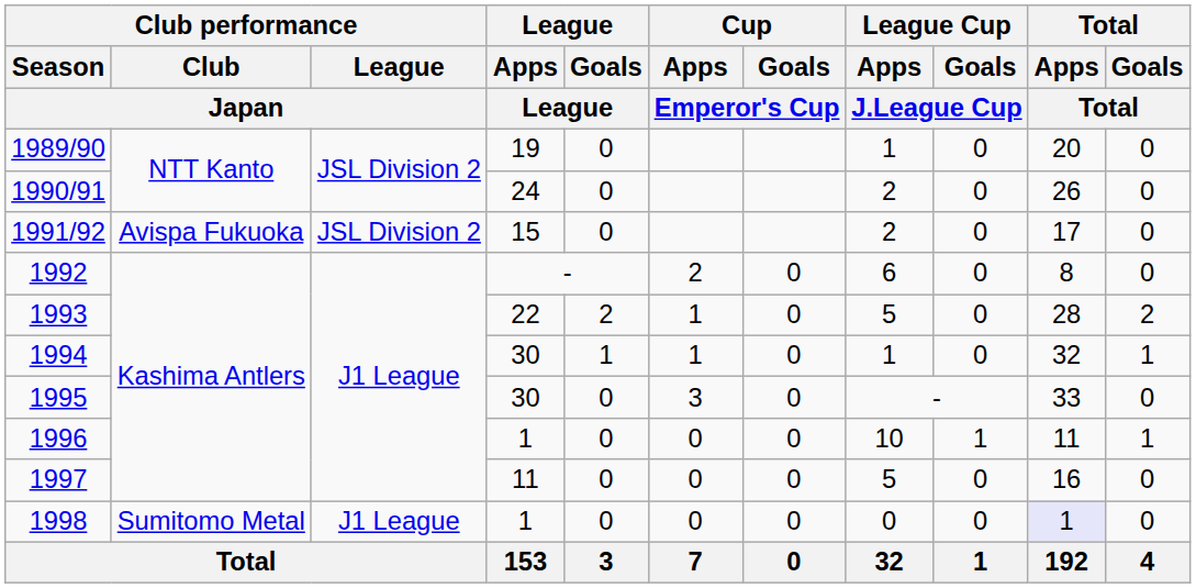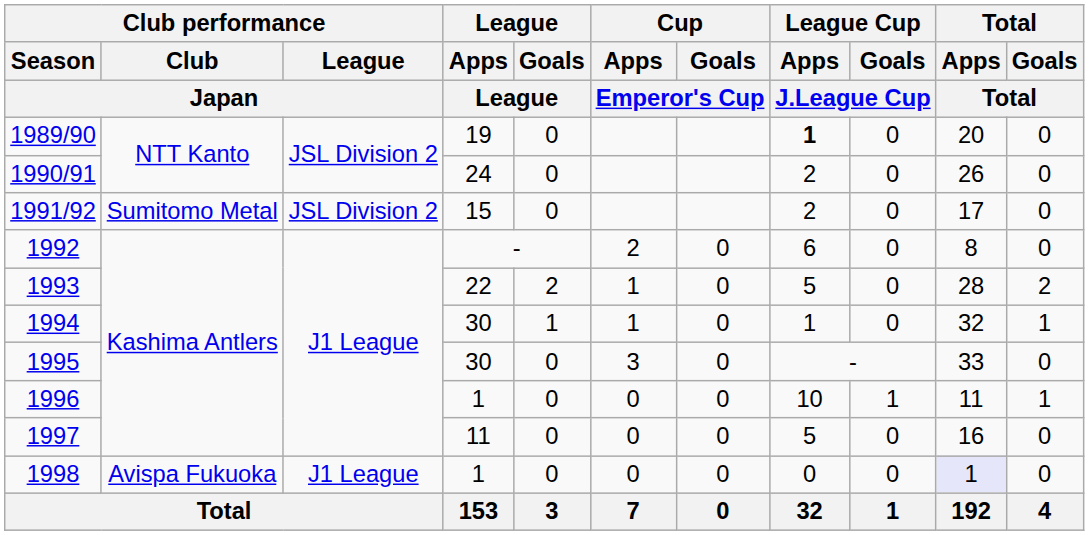1989/90 | League Cup / Apps / J.League Cup: normal -> bold
1991/92 | Club performance / Club / Japan: Avispa Fukuoka -> Sumitomo Metal
1998 | Club performance / Club / Japan: Sumitomo Metal -> Avispa Fukuoka
